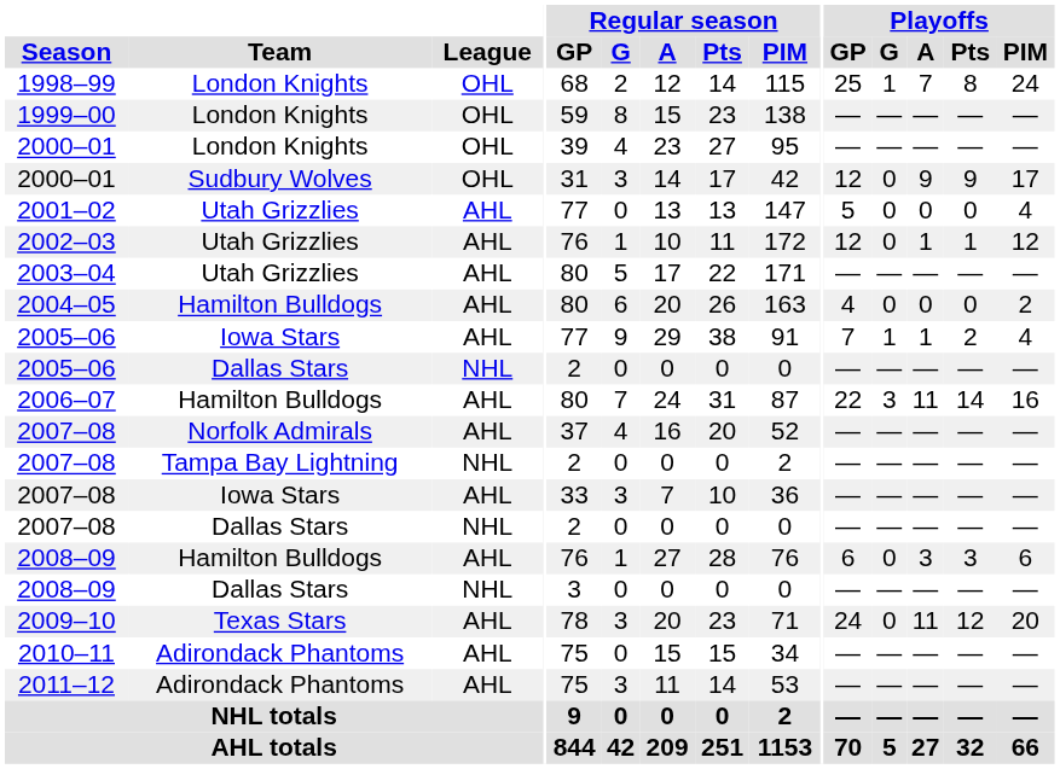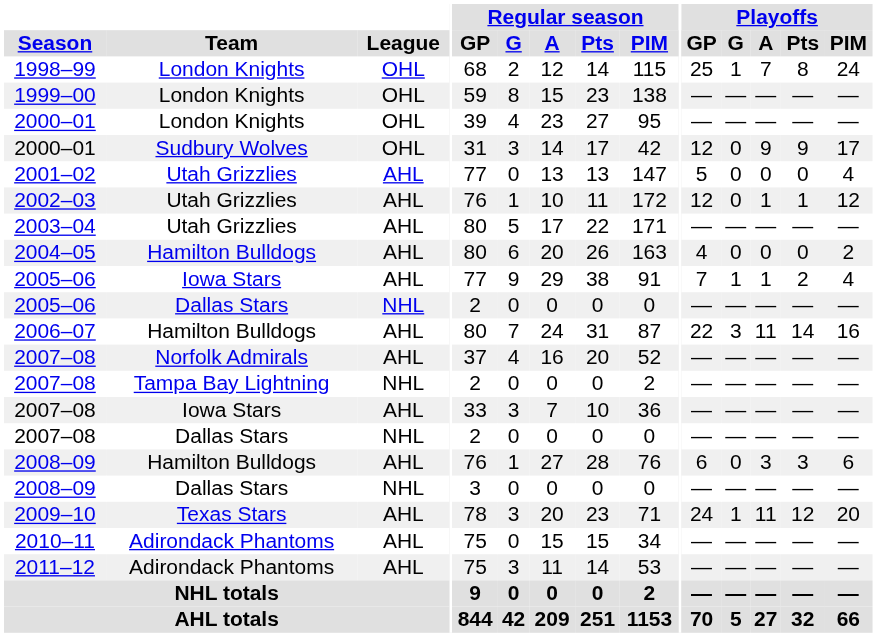2009–10 | Playoffs / G: 0 -> 1
